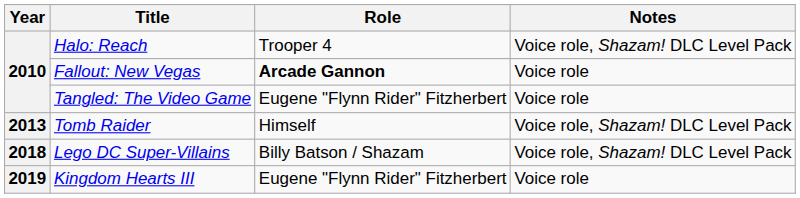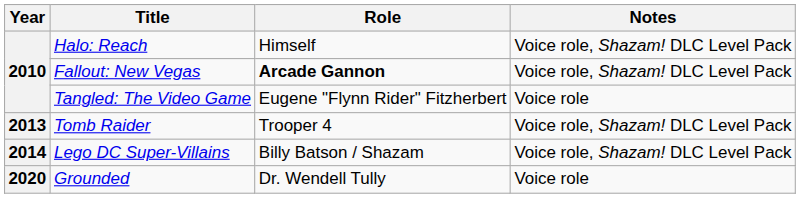Halo: Reach | Role: Trooper 4 -> Himself
Fallout: New Vegas | Notes: Voice role -> Voice role, Shazam! DLC Level Pack
Tomb Raider | Role: Himself -> Trooper 4
Lego DC Super-Villains | Year: 2018 -> 2014
- row: 2019 | Kingdom Hearts III | Eugene "Flynn Rider" Fitzherbert | Voice role
+ row: 2020 | Grounded | Dr. Wendell Tully | Voice role
